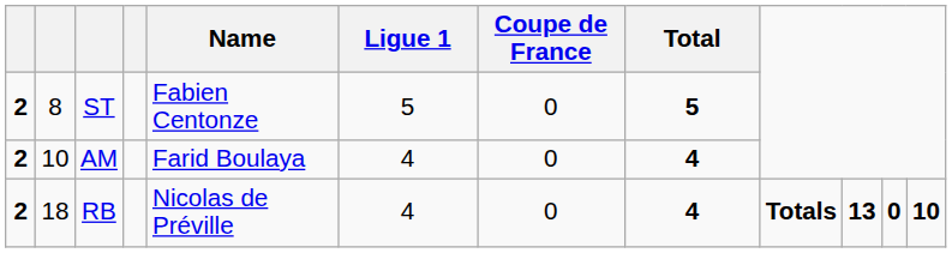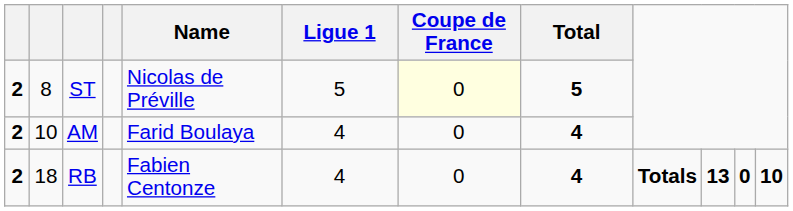ST | Name: Fabien Centonze -> Nicolas de Préville
ST | Coupe de France: no background -> lightyellow background
RB | Name: Nicolas de Préville -> Fabien Centonze
